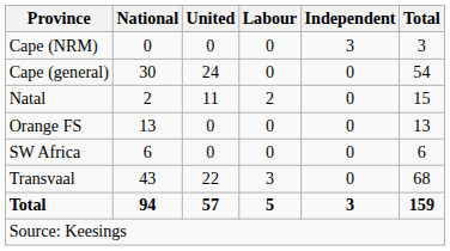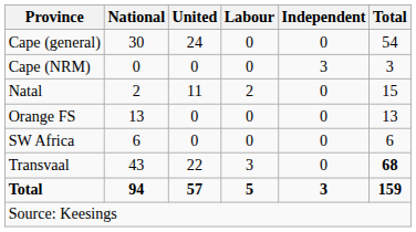rows swapped: Cape (general) <-> Cape (NRM)
Transvaal | Total: normal -> bold
